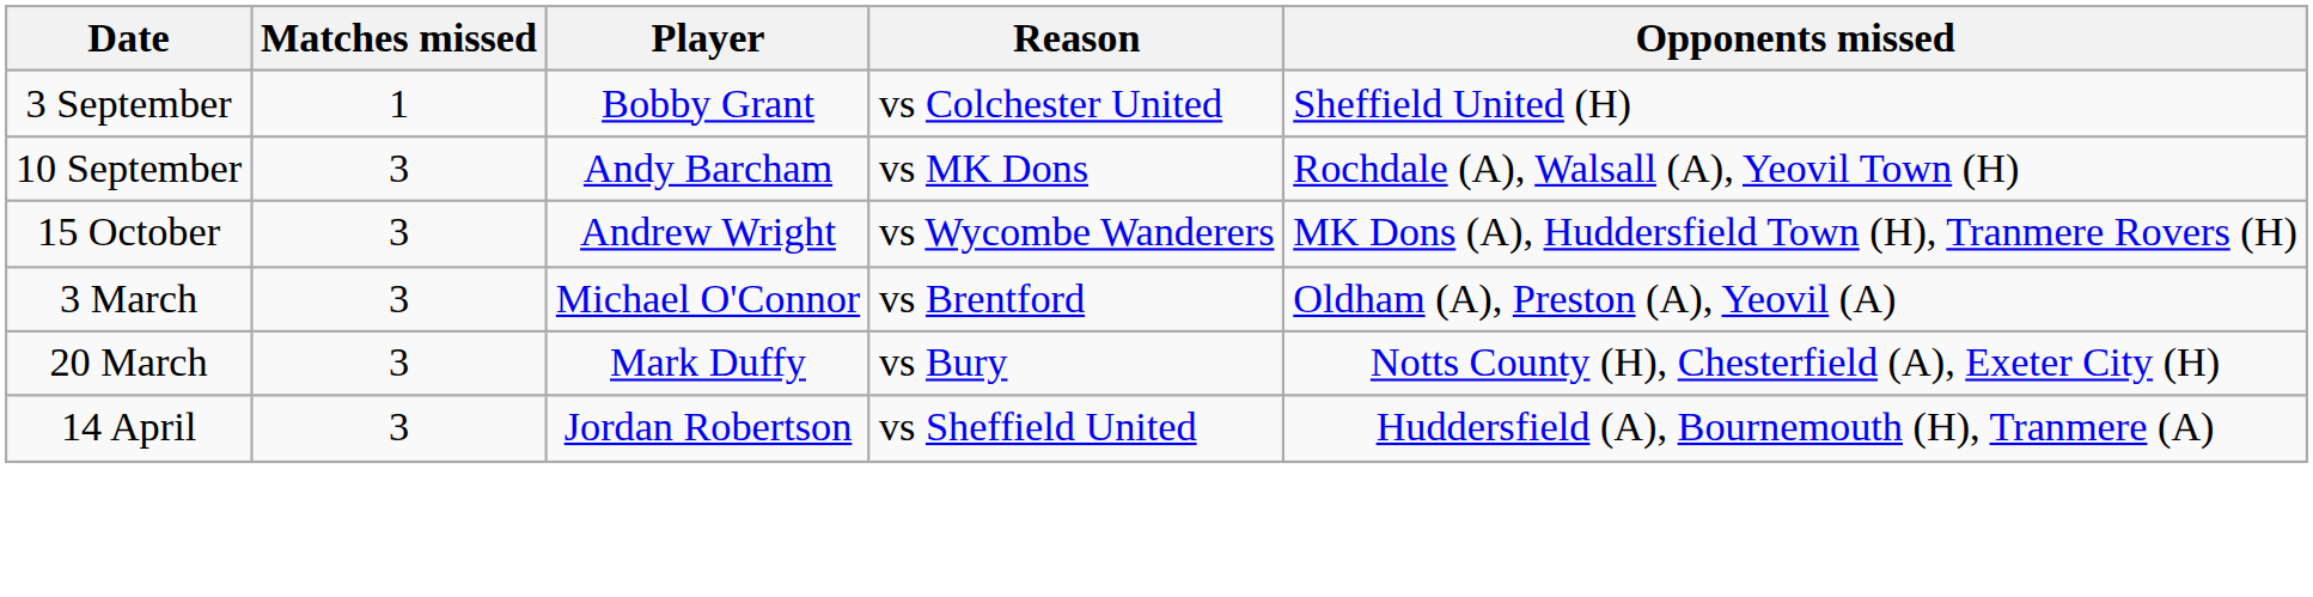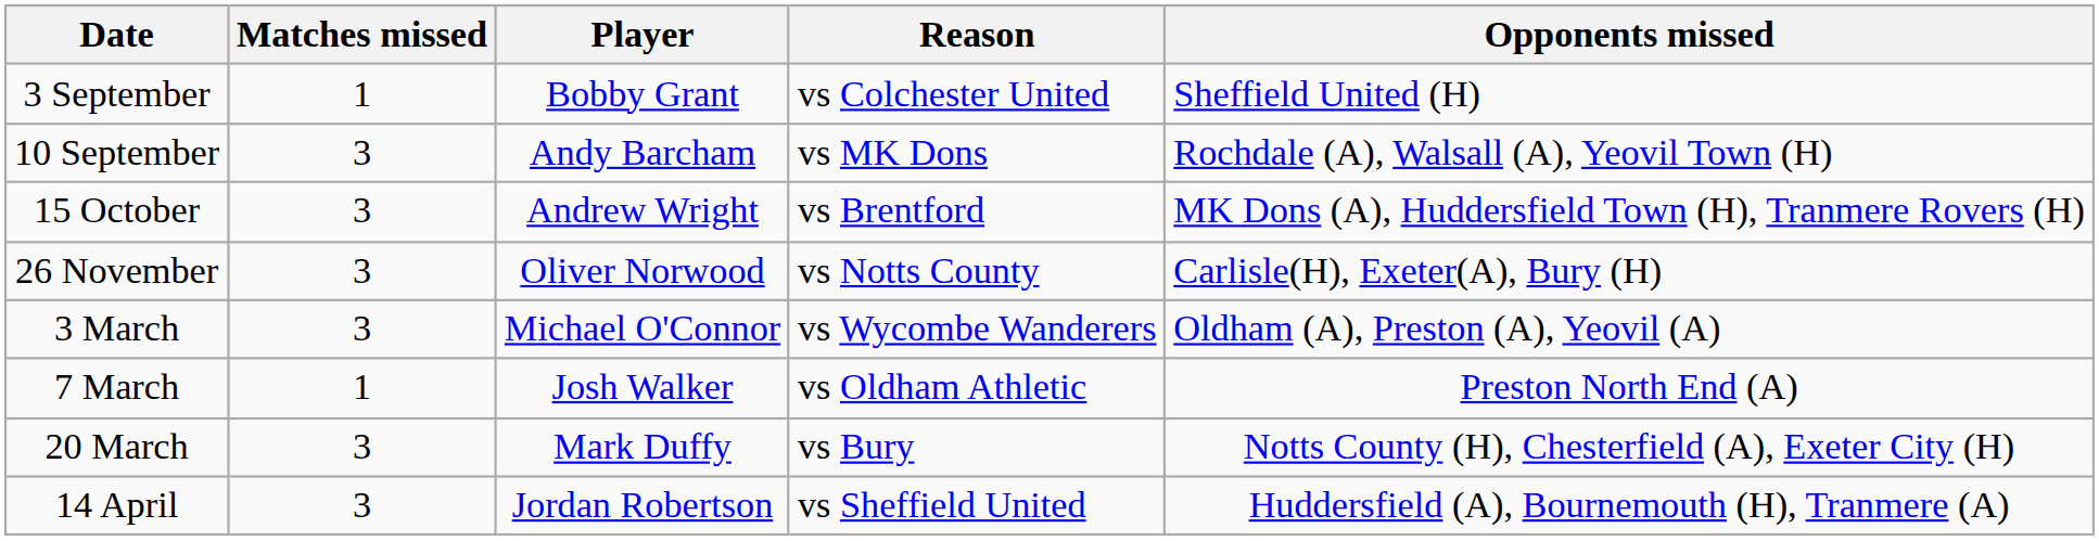15 October | Reason: vs Wycombe Wanderers -> vs Brentford
+ row: 26 November | 3 | Oliver Norwood | vs Notts County | Carlisle(H), Exeter(A), Bury (H)
3 March | Reason: vs Brentford -> vs Wycombe Wanderers
+ row: 7 March | 1 | Josh Walker | vs Oldham Athletic | Preston North End (A)
